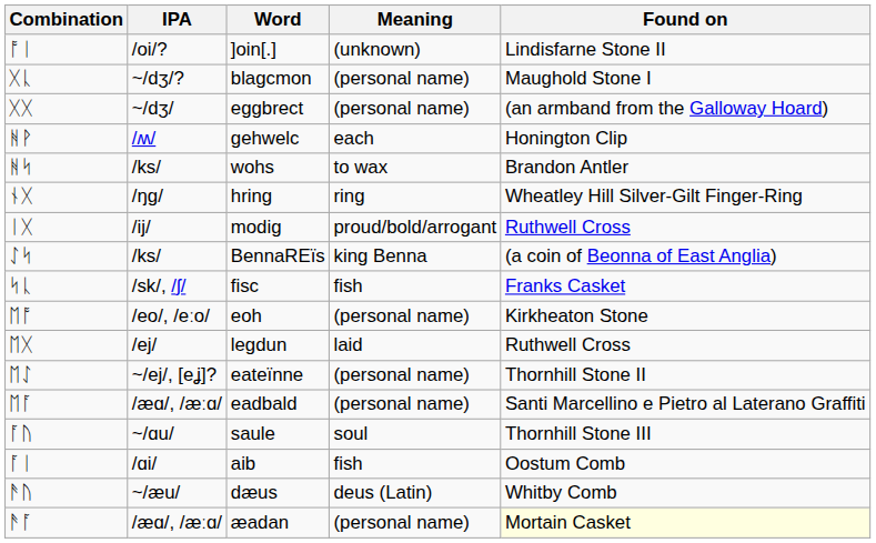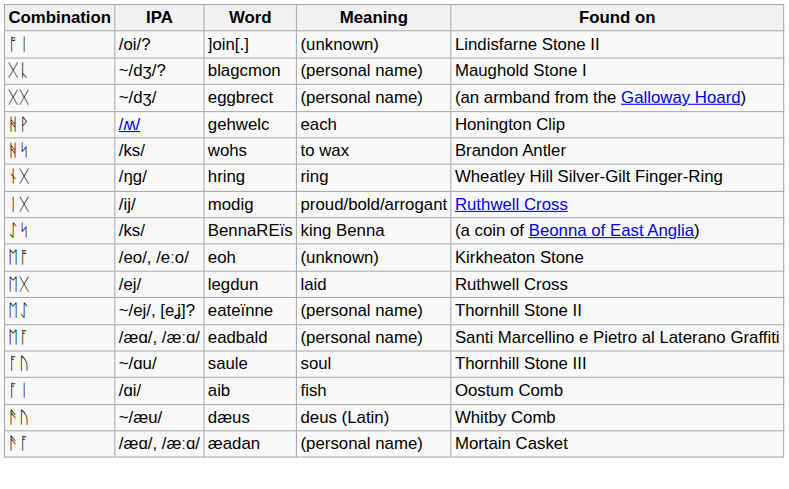- row: ᛋᚳ | /sk/, /ʃ/ | fisc | fish | Franks Casket
ᛖᚩ | Meaning: (personal name) -> (unknown)
ᚫᚪ | Found on: lightyellow background -> no background
